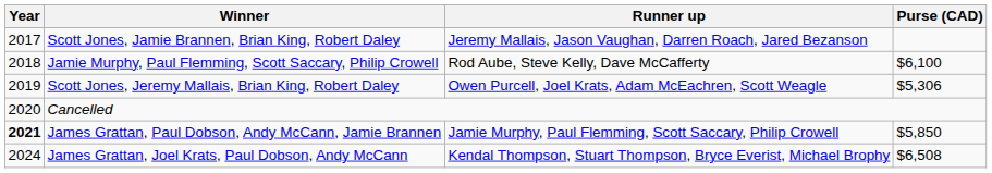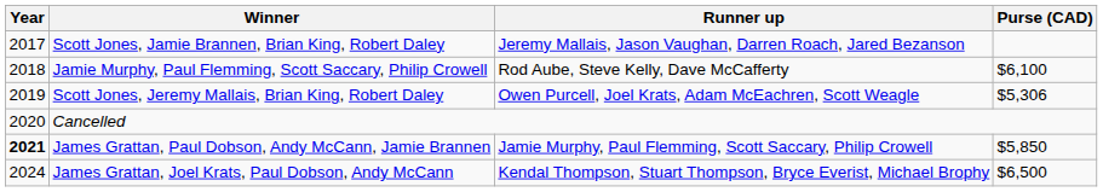James Grattan, Joel Krats, Paul Dobson, Andy McCann | Purse (CAD): $6,508 -> $6,500
